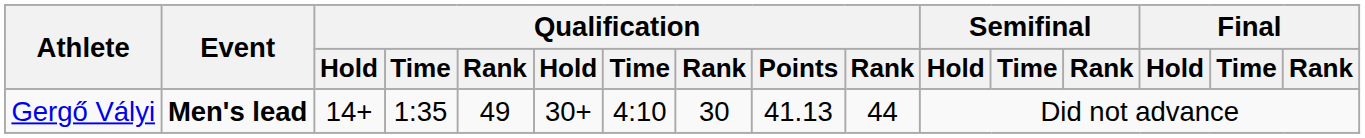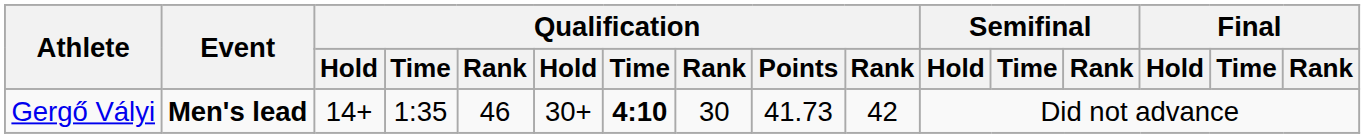Gergő Vályi | column 5: 49 -> 46
Gergő Vályi | column 7: normal -> bold
Gergő Vályi | Qualification / Points: 41.13 -> 41.73
Gergő Vályi | column 10: 44 -> 42
